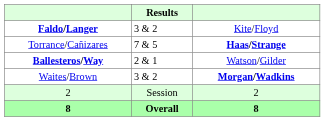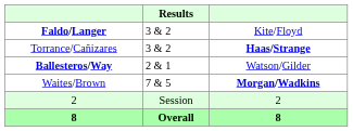Torrance/Cañizares | Results: 7 & 5 -> 3 & 2
Waites/Brown | Results: 3 & 2 -> 7 & 5
